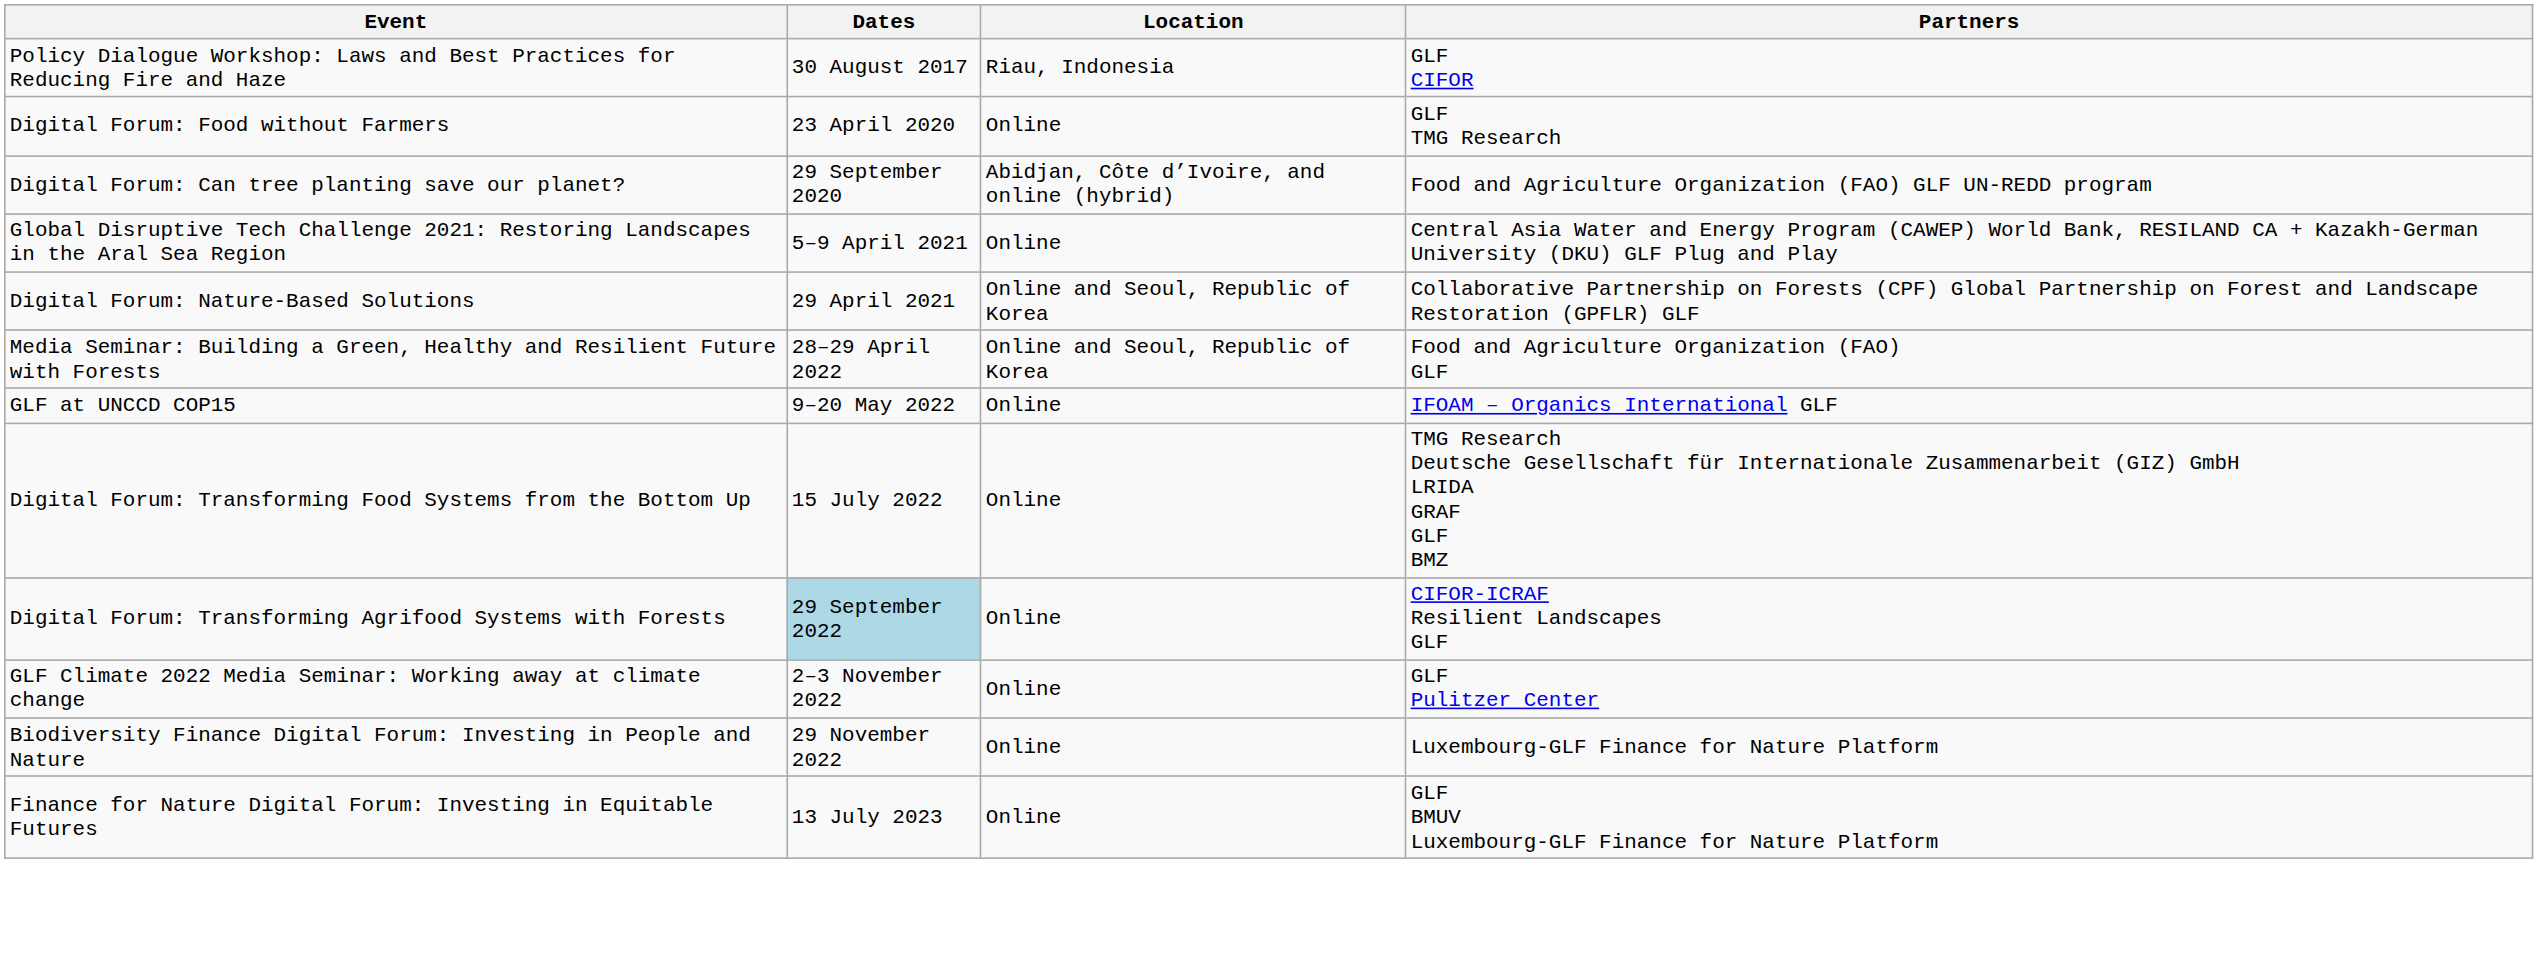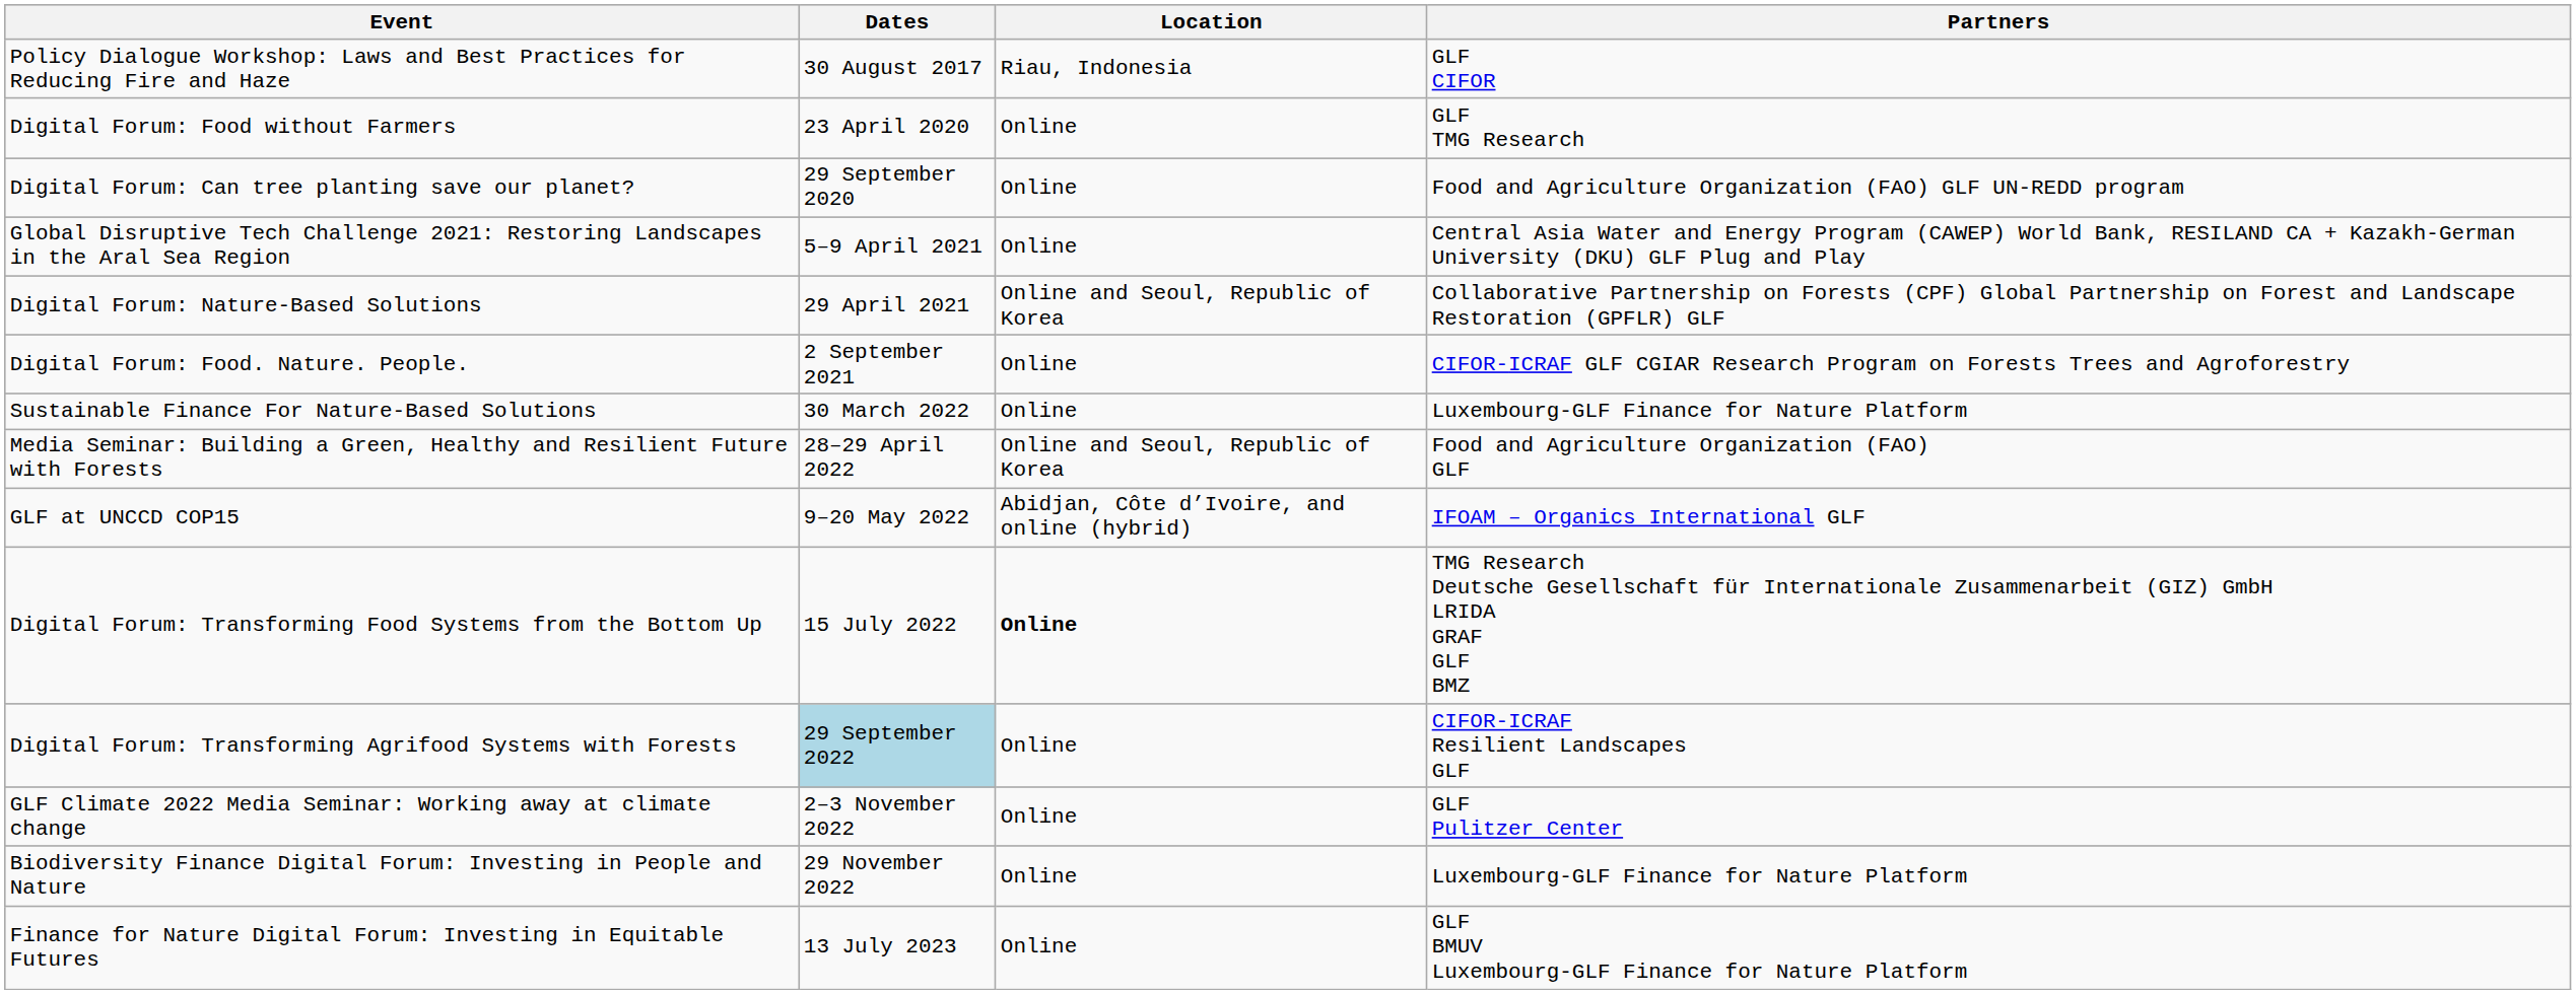Digital Forum: Can tree planting save our planet? | Location: Abidjan, Côte d’Ivoire, and online (hybrid) -> Online
+ row: Digital Forum: Food. Nature. People. | 2 September 2021 | Online | CIFOR-ICRAF GLF CGIAR Research Program on Forests Trees and Agroforestry
+ row: Sustainable Finance For Nature-Based Solutions | 30 March 2022 | Online | Luxembourg-GLF Finance for Nature Platform
GLF at UNCCD COP15 | Location: Online -> Abidjan, Côte d’Ivoire, and online (hybrid)
Digital Forum: Transforming Food Systems from the Bottom Up | Location: normal -> bold
